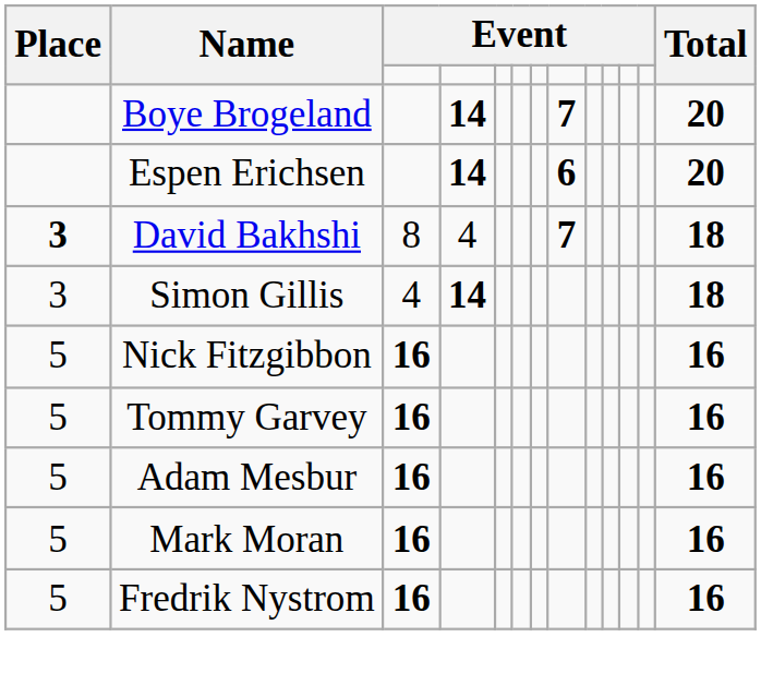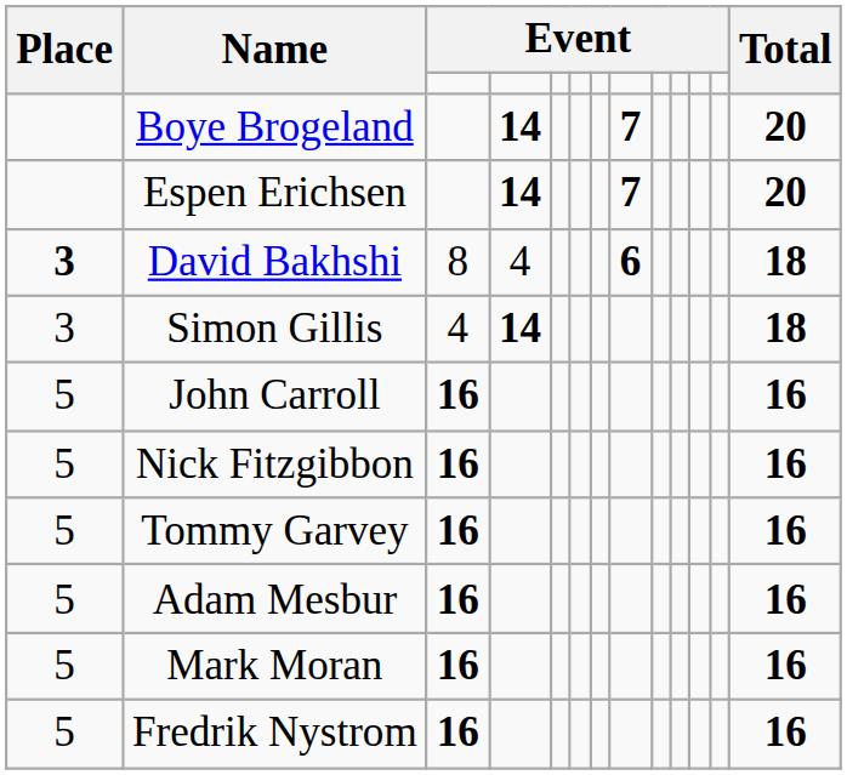Espen Erichsen | column 8: 6 -> 7
David Bakhshi | column 8: 7 -> 6
+ row: 5 | John Carroll | 16 | 16
